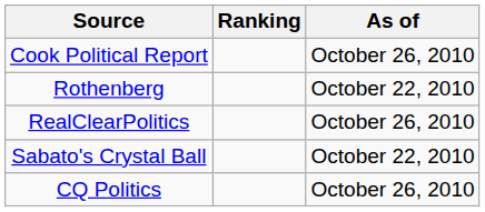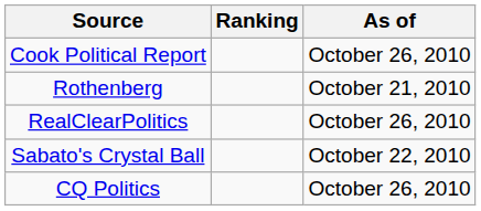Rothenberg | As of: October 22, 2010 -> October 21, 2010
